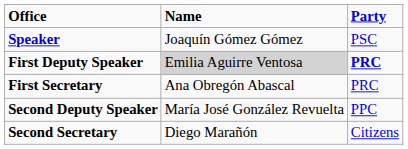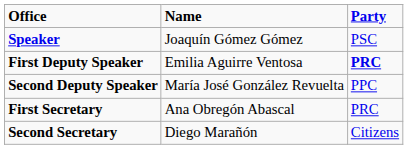First Deputy Speaker | Name: lightgrey background -> no background
rows swapped: Second Deputy Speaker <-> First Secretary
